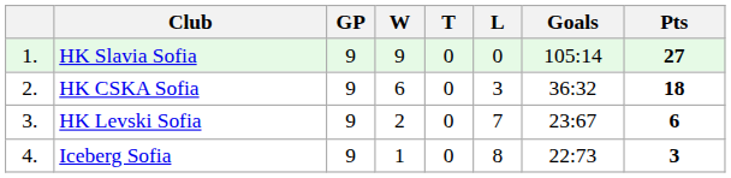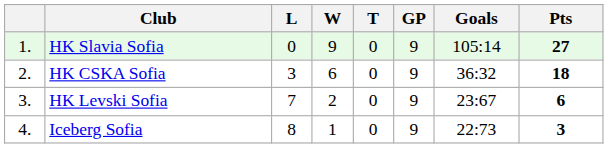columns swapped: GP <-> L
